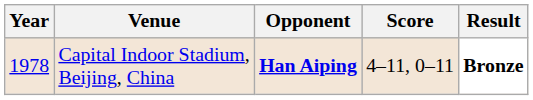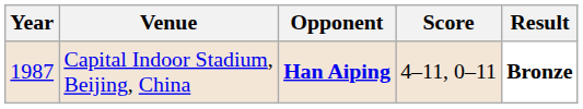Capital Indoor Stadium, Beijing, China | Year: 1978 -> 1987
